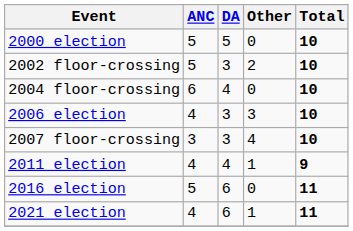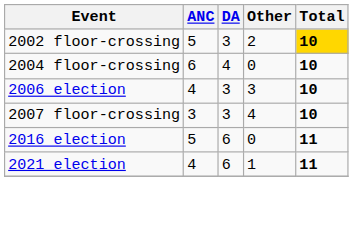- row: 2000 election | 5 | 5 | 0 | 10
2002 floor-crossing | Total: no background -> gold background
- row: 2011 election | 4 | 4 | 1 | 9
